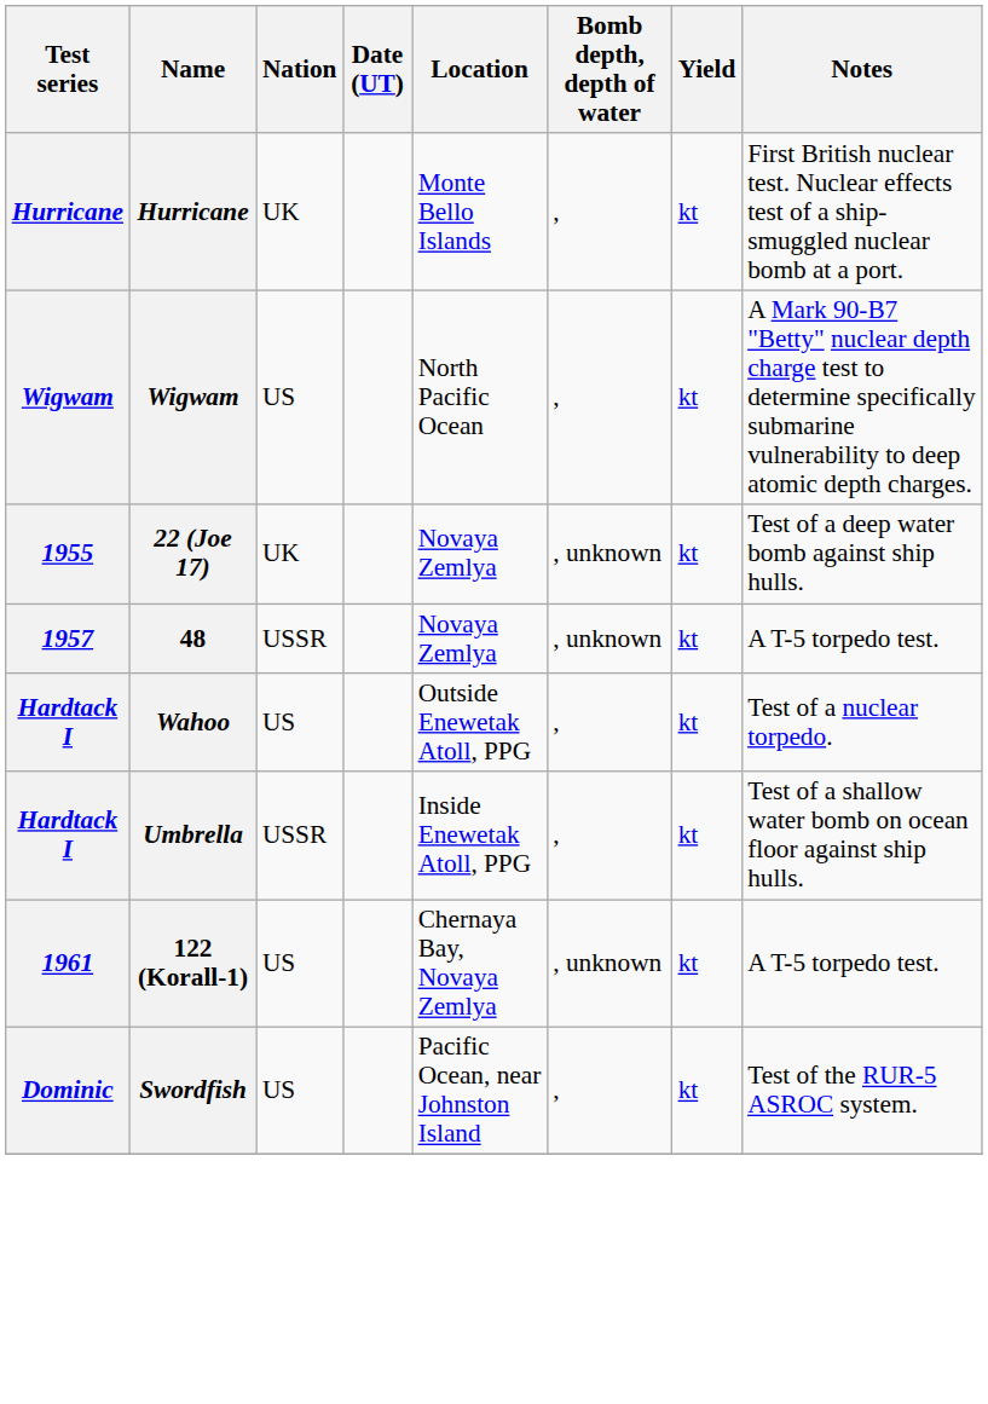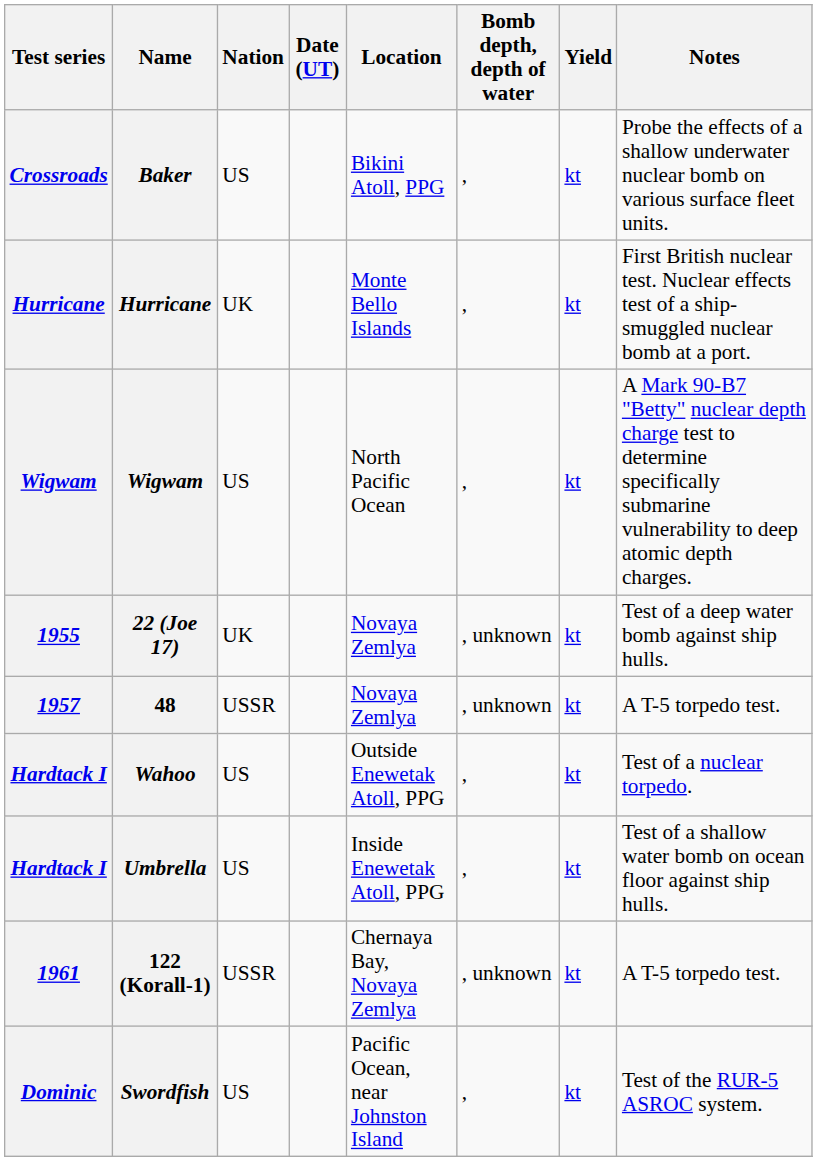+ row: Crossroads | Baker | US | Bikini Atoll, PPG | , | kt | Probe the effects of a shallow underwater nuclear bomb on various surface fleet units.
Umbrella | Nation: USSR -> US
122 (Korall-1) | Nation: US -> USSR
